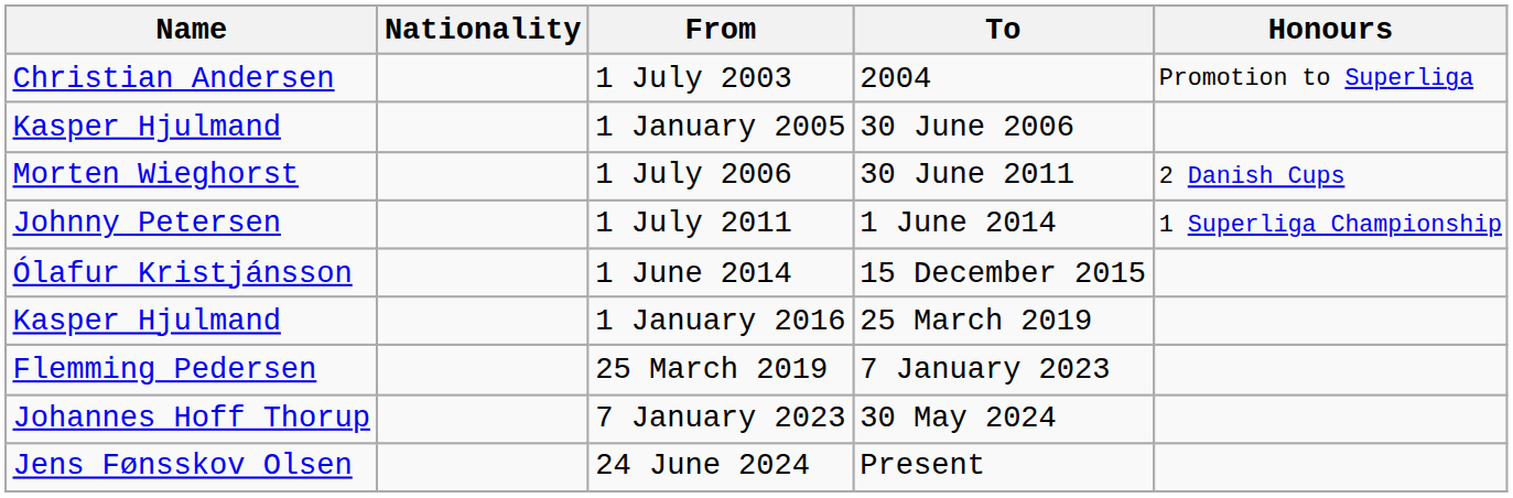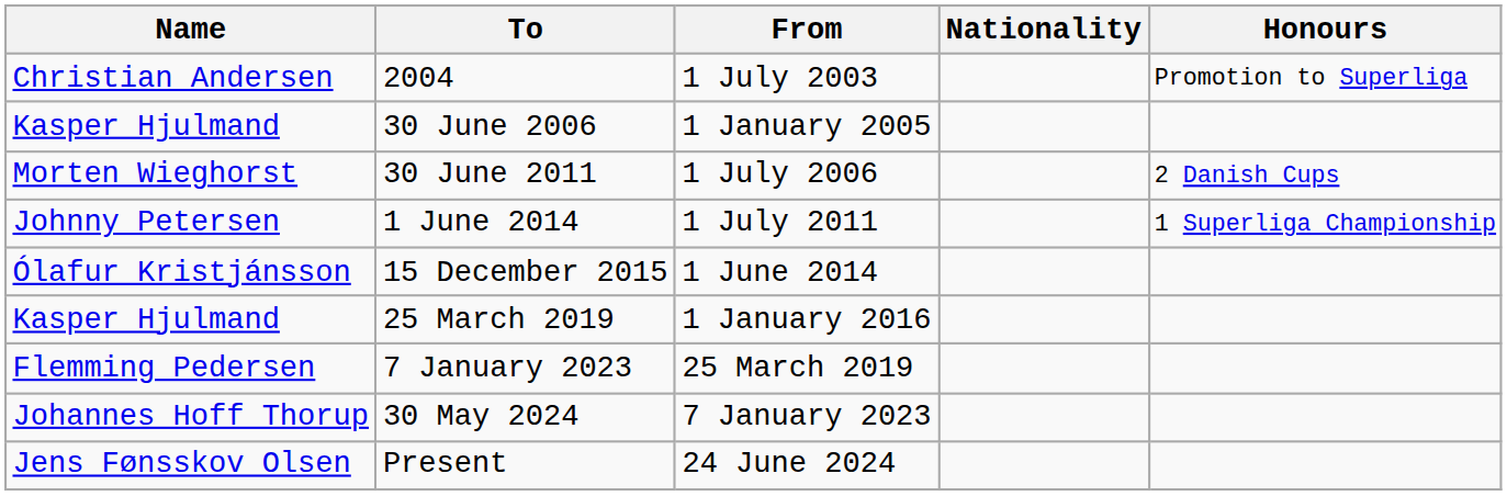columns swapped: Nationality <-> To
